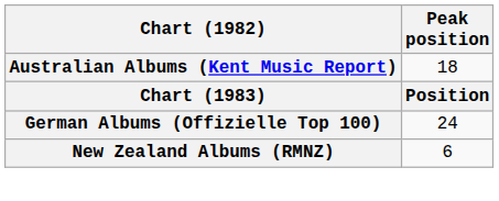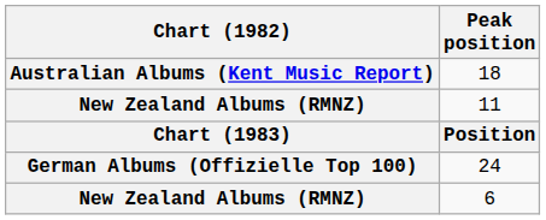+ row: New Zealand Albums (RMNZ) | 11
